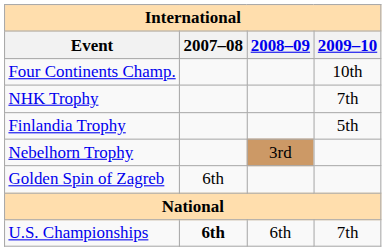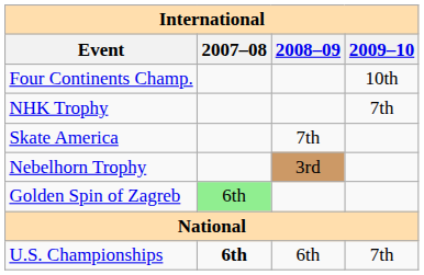+ row: Skate America | 7th
- row: Finlandia Trophy | 5th
Golden Spin of Zagreb | 2007–08: no background -> lightgreen background
